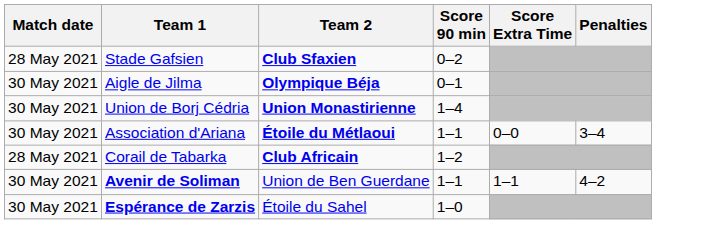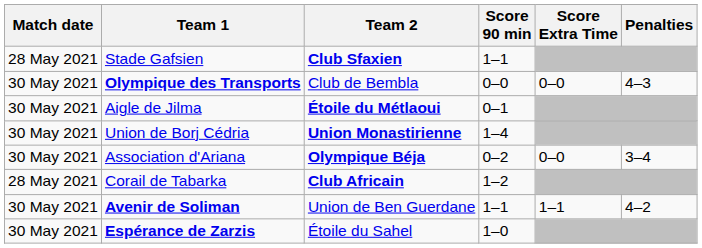Stade Gafsien | Score 90 min: 0–2 -> 1–1
+ row: 30 May 2021 | Olympique des Transports | Club de Bembla | 0–0 | 0–0 | 4–3
Aigle de Jilma | Team 2: Olympique Béja -> Étoile du Métlaoui
Association d'Ariana | Team 2: Étoile du Métlaoui -> Olympique Béja
Association d'Ariana | Score 90 min: 1–1 -> 0–2
